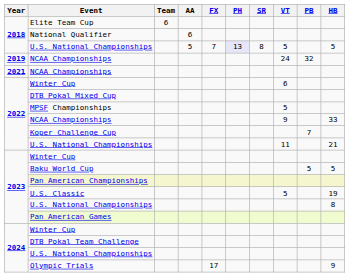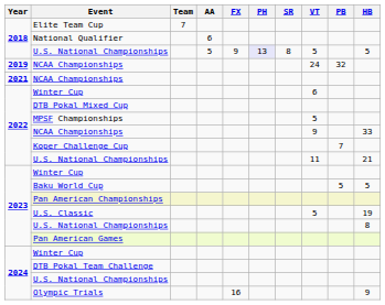Elite Team Cup | Team: 6 -> 7
2018 / U.S. National Championships | FX: 7 -> 9
Olympic Trials | FX: 17 -> 16
